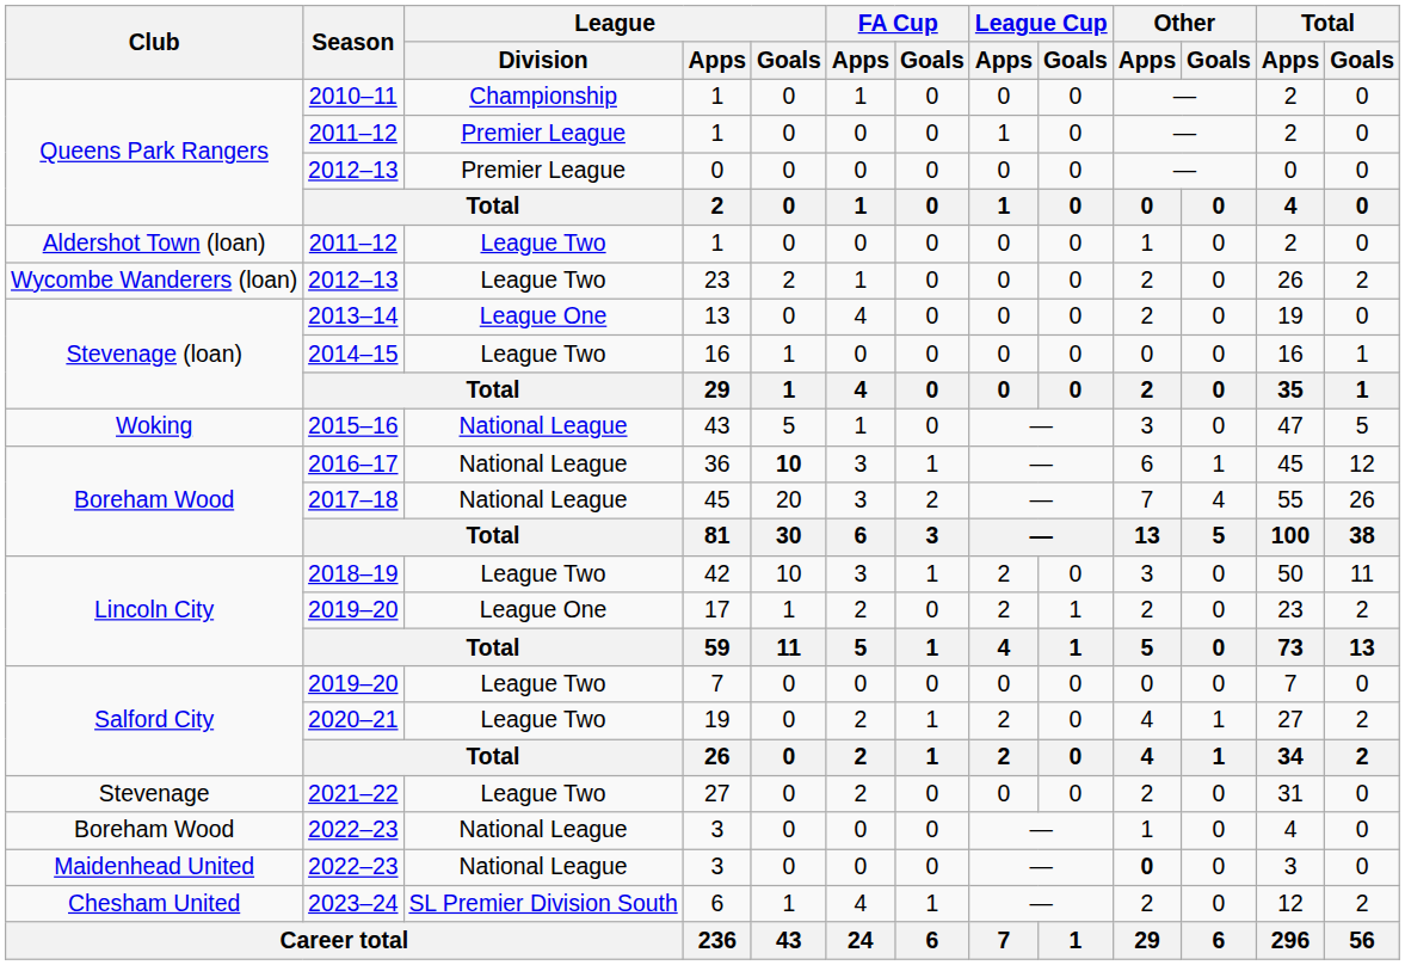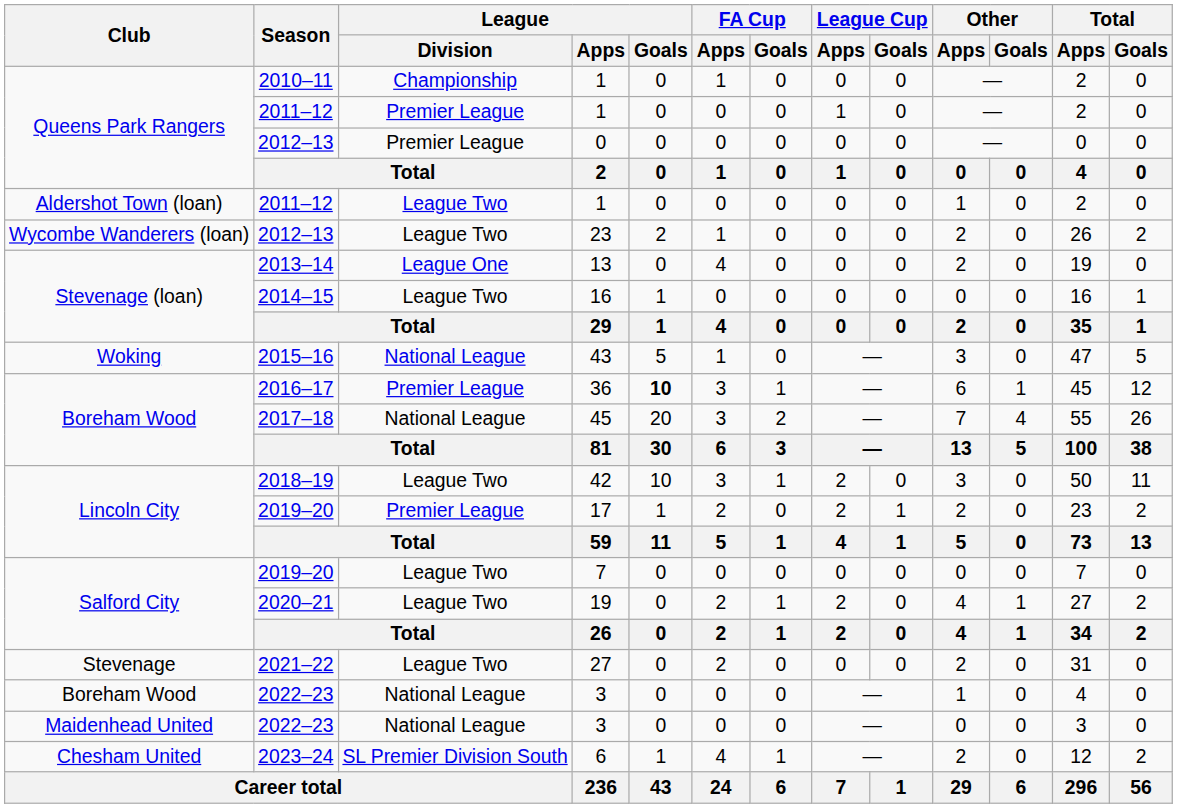36 | League / Division: National League -> Premier League
17 | League / Division: League One -> Premier League
Maidenhead United / 3 | Other / Apps: bold -> normal
